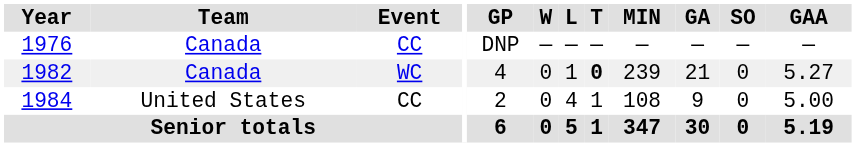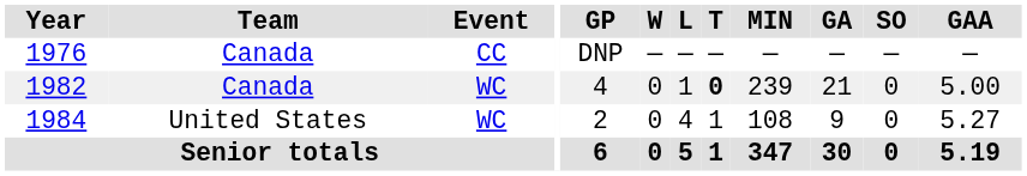1982 | GAA: 5.27 -> 5.00
1984 | Event: CC -> WC
1984 | GAA: 5.00 -> 5.27
